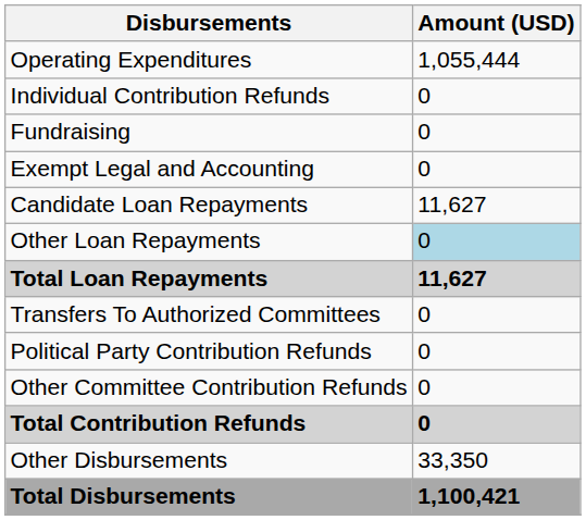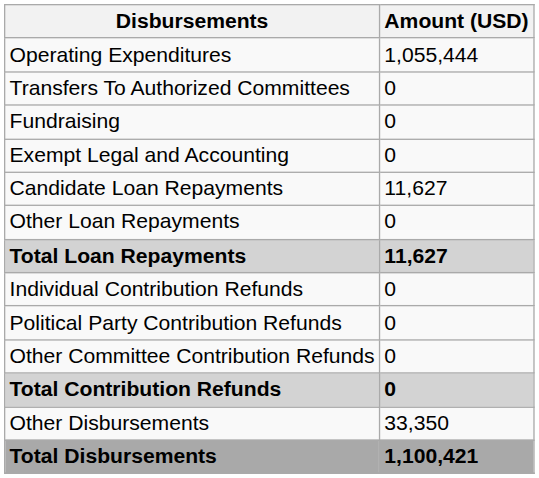rows swapped: Transfers To Authorized Committees <-> Individual Contribution Refunds
Other Loan Repayments | Amount (USD): lightblue background -> no background
